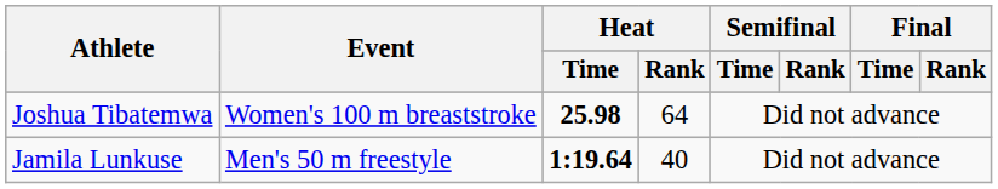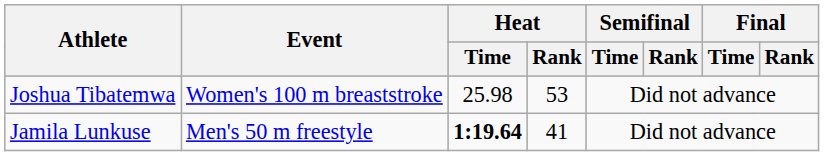Joshua Tibatemwa | Heat / Time: bold -> normal
Joshua Tibatemwa | Heat / Rank: 64 -> 53
Jamila Lunkuse | Heat / Rank: 40 -> 41
